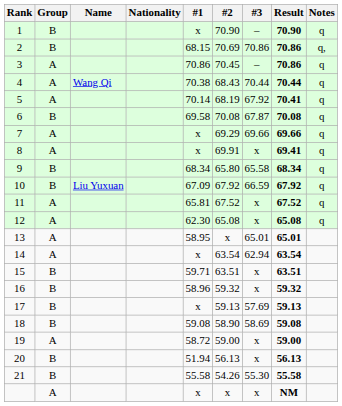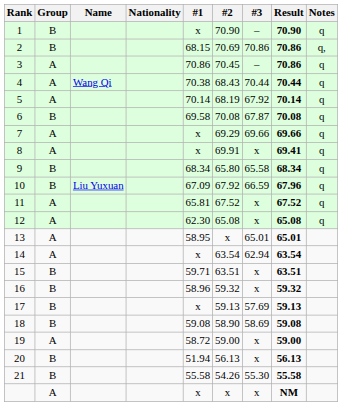5 | Result: 70.41 -> 70.14
10 | Result: 67.92 -> 67.96
